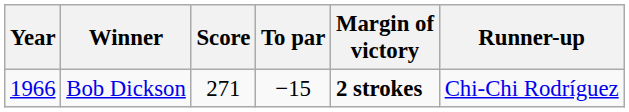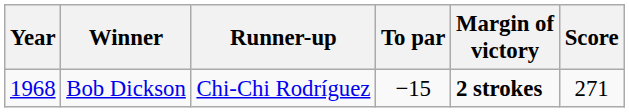columns swapped: Score <-> Runner-up
Bob Dickson | Year: 1966 -> 1968
